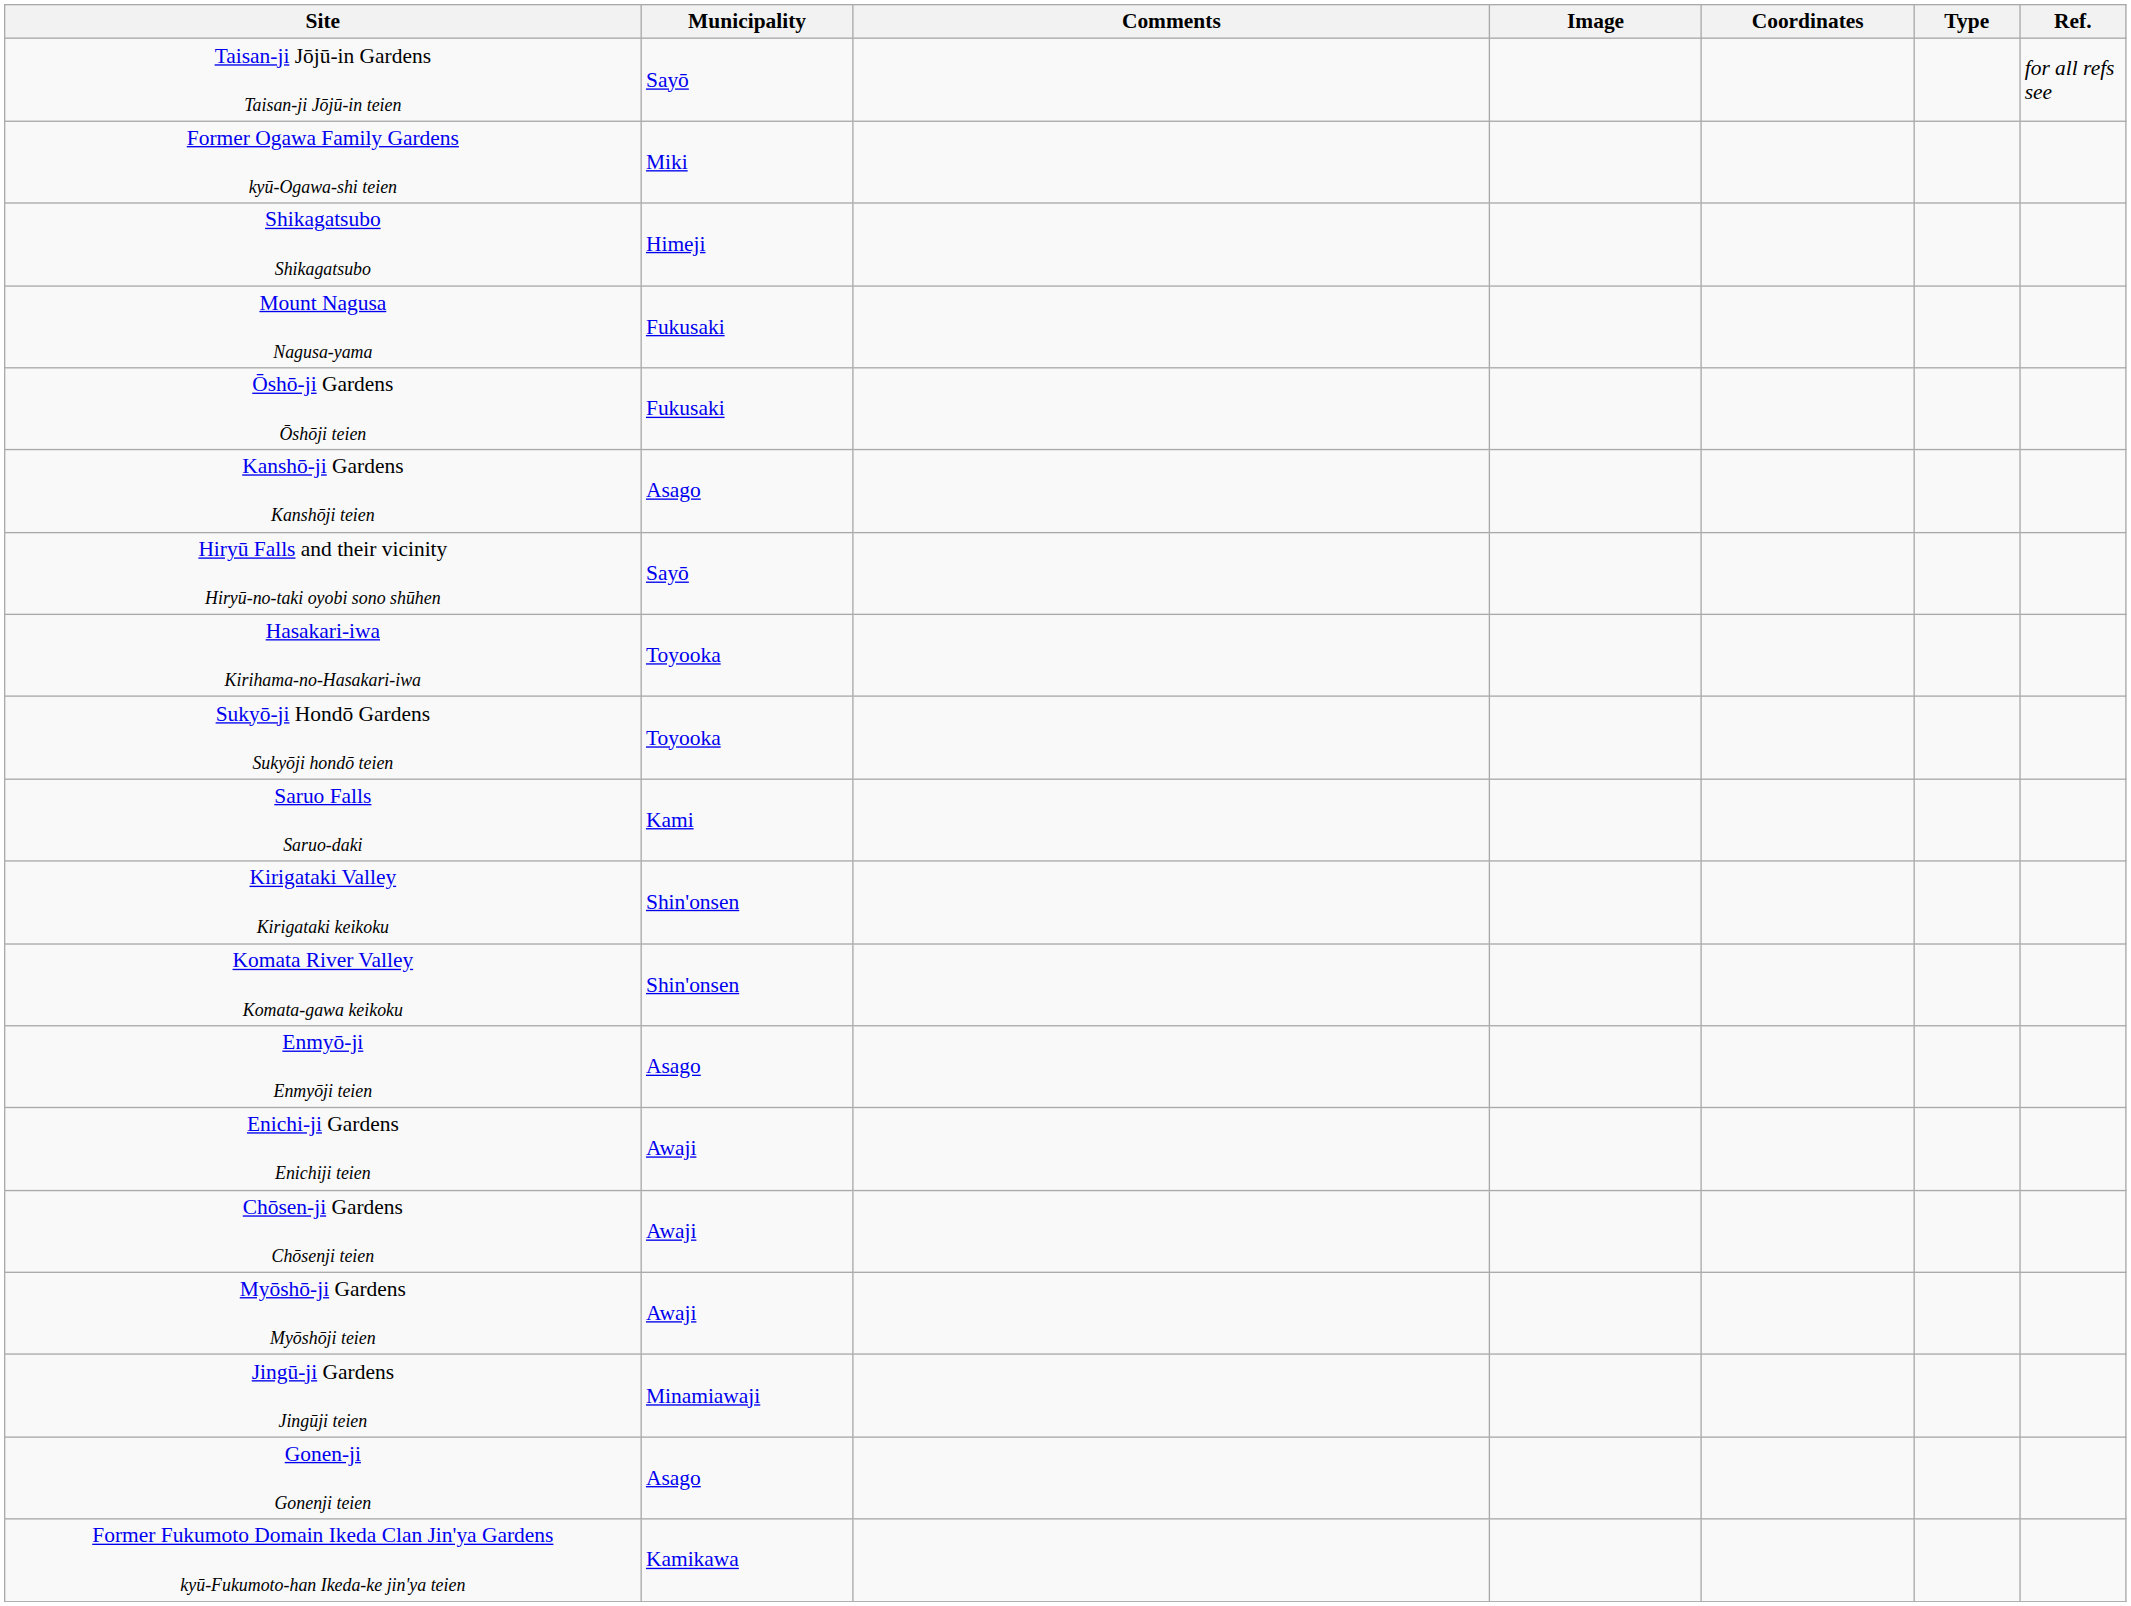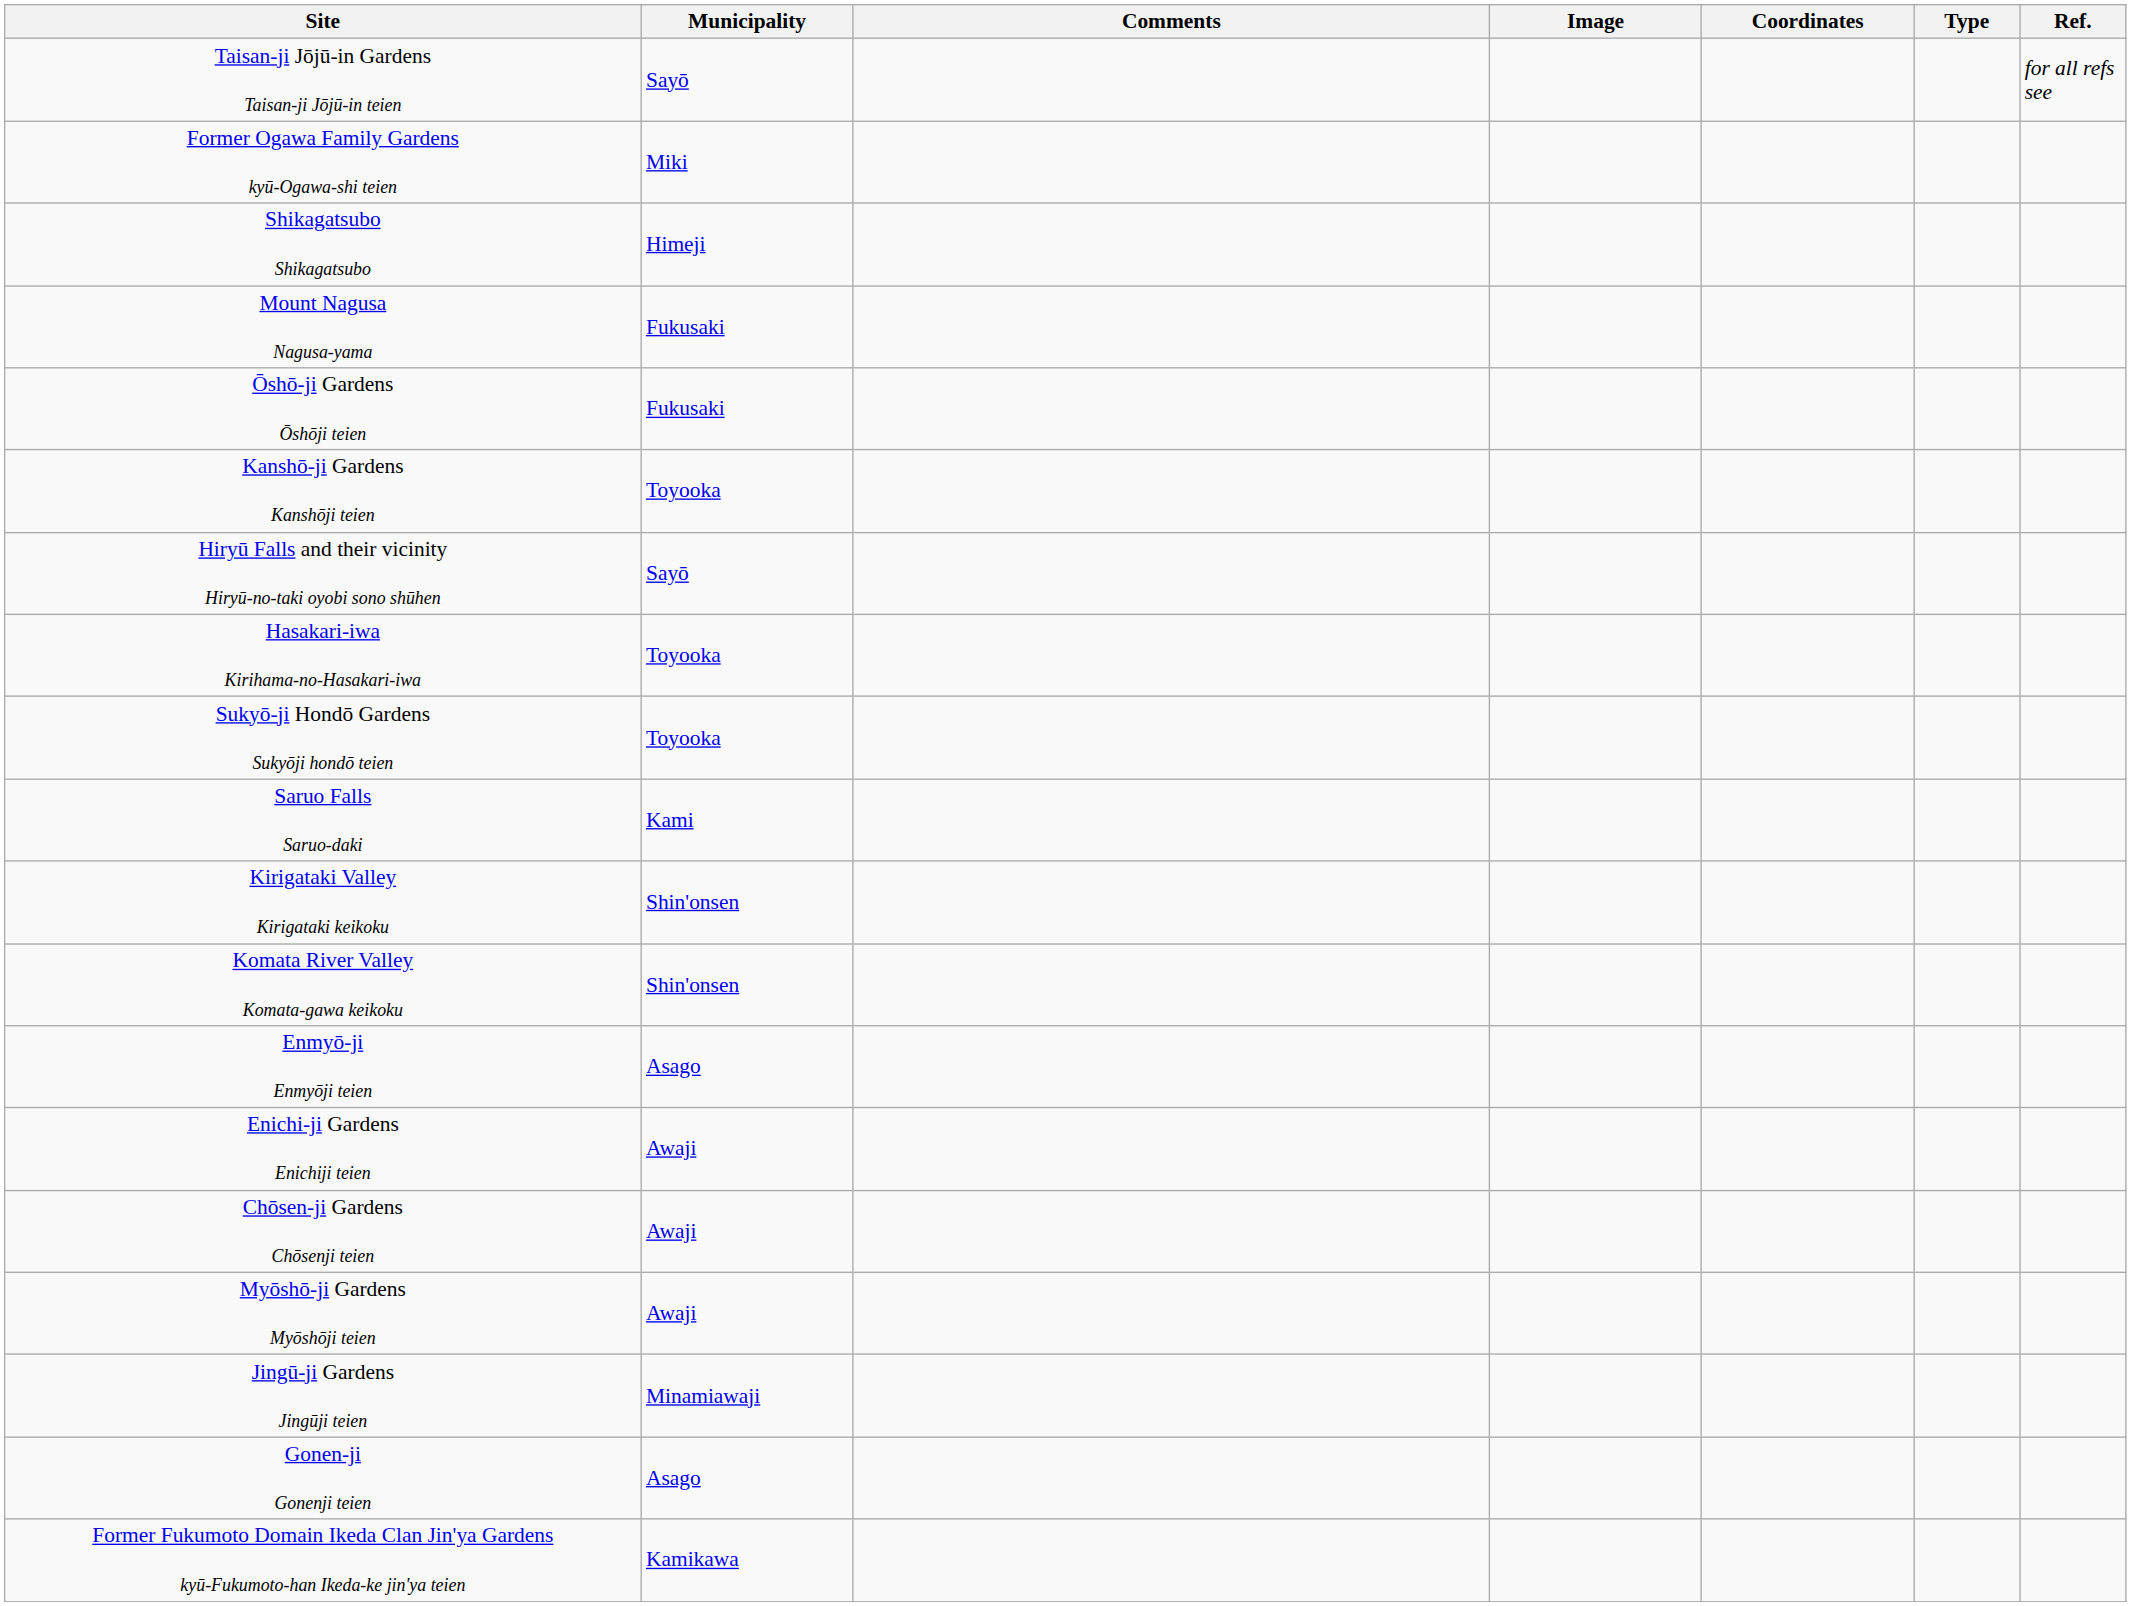Kanshō-ji Gardens Kanshōji teien | Municipality: Asago -> Toyooka
